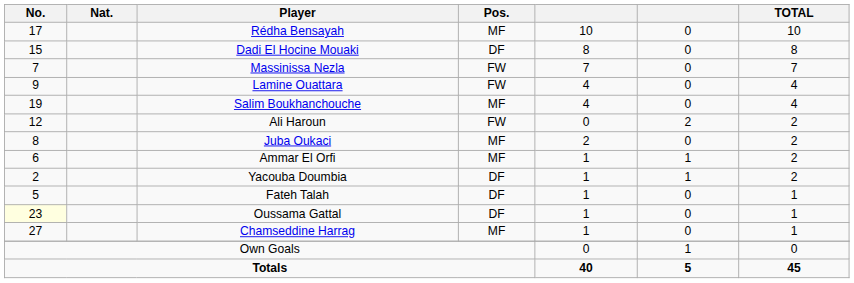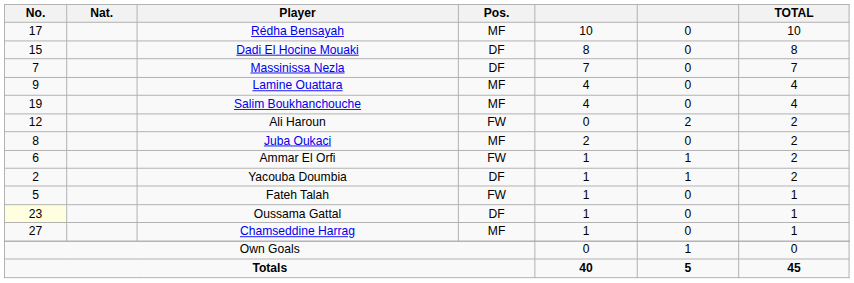Massinissa Nezla | Pos.: FW -> DF
Lamine Ouattara | Pos.: FW -> MF
Ammar El Orfi | Pos.: MF -> FW
Fateh Talah | Pos.: DF -> FW
